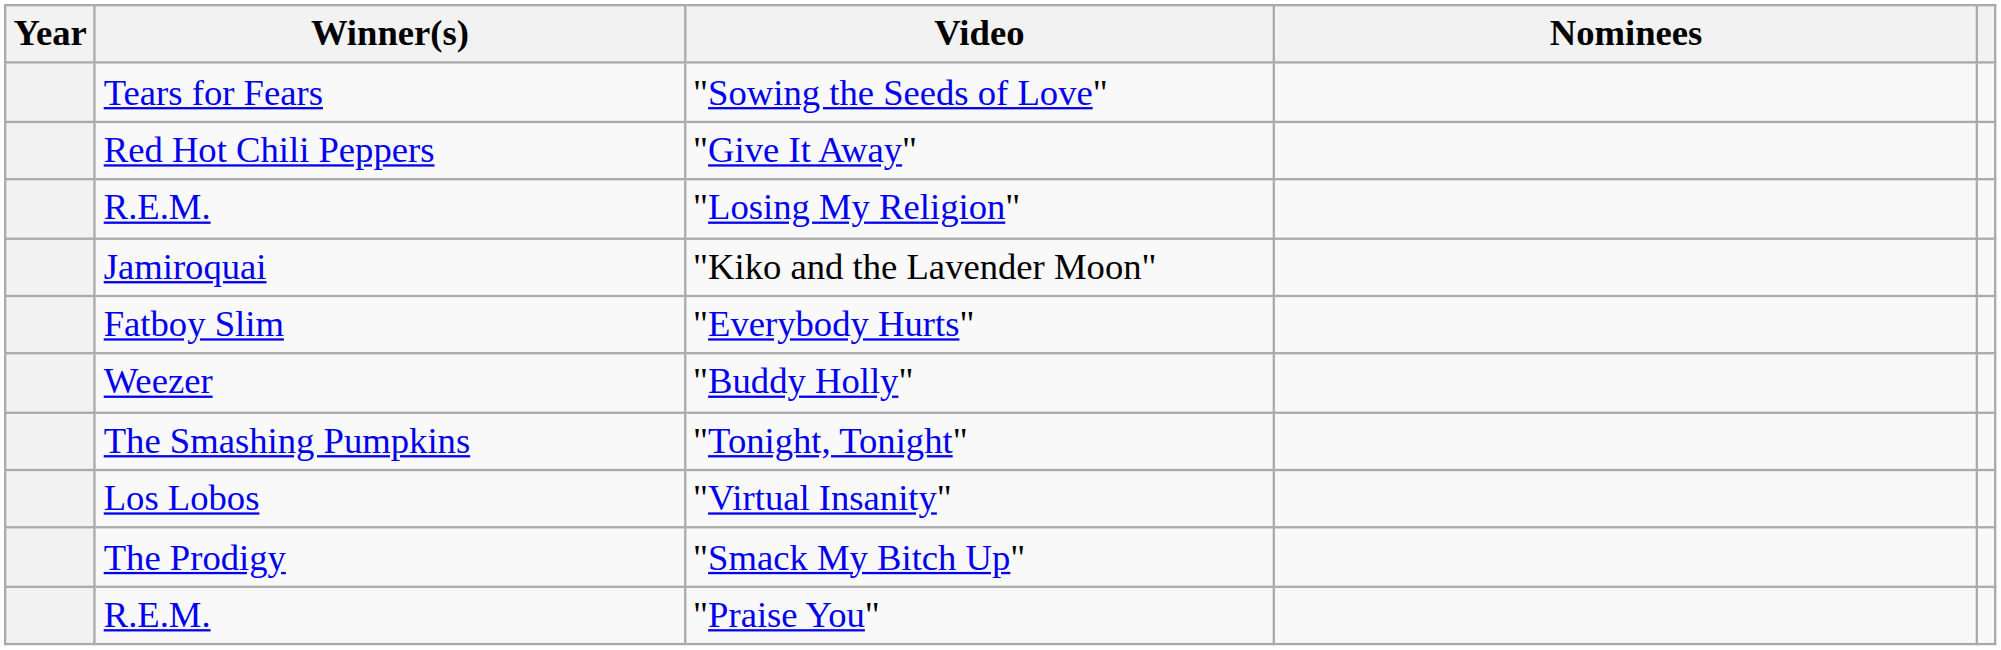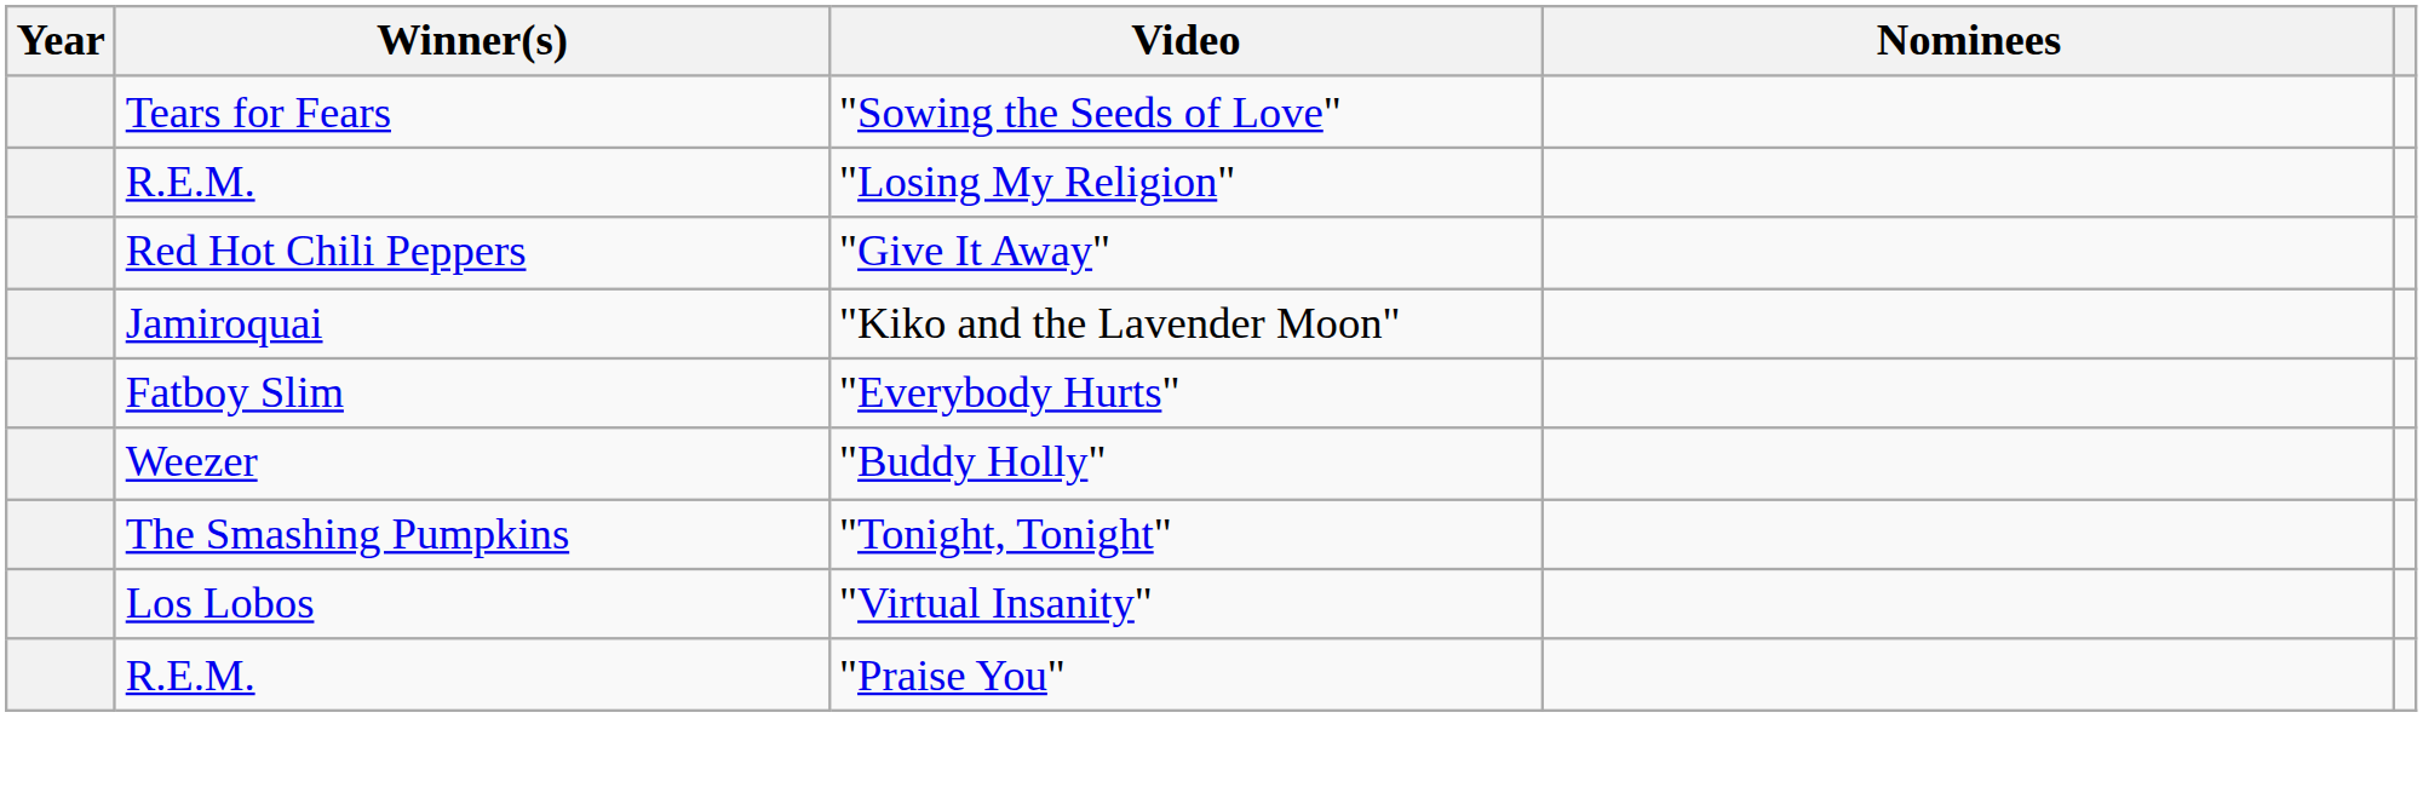rows swapped: "Losing My Religion" <-> "Give It Away"
- row: The Prodigy | "Smack My Bitch Up"
